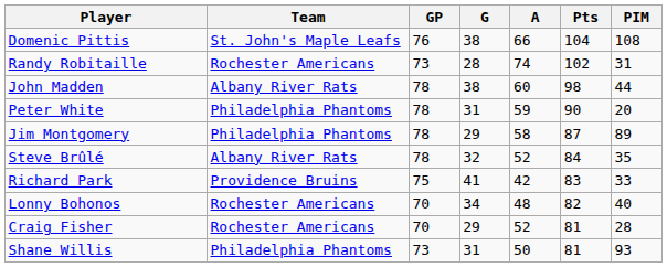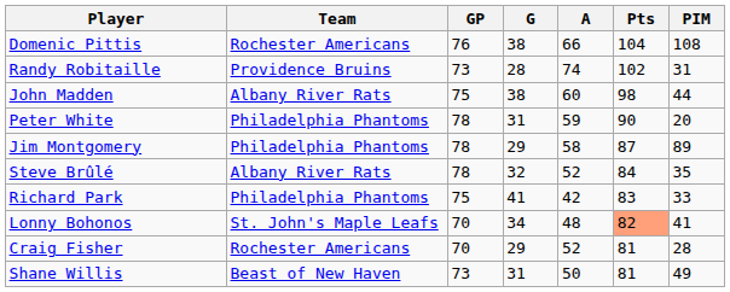Domenic Pittis | Team: St. John's Maple Leafs -> Rochester Americans
Randy Robitaille | Team: Rochester Americans -> Providence Bruins
John Madden | GP: 78 -> 75
Richard Park | Team: Providence Bruins -> Philadelphia Phantoms
Lonny Bohonos | Team: Rochester Americans -> St. John's Maple Leafs
Lonny Bohonos | Pts: no background -> lightsalmon background
Lonny Bohonos | PIM: 40 -> 41
Shane Willis | Team: Philadelphia Phantoms -> Beast of New Haven
Shane Willis | PIM: 93 -> 49
